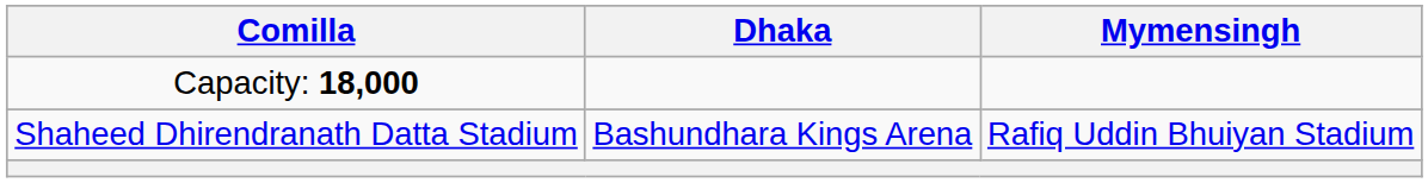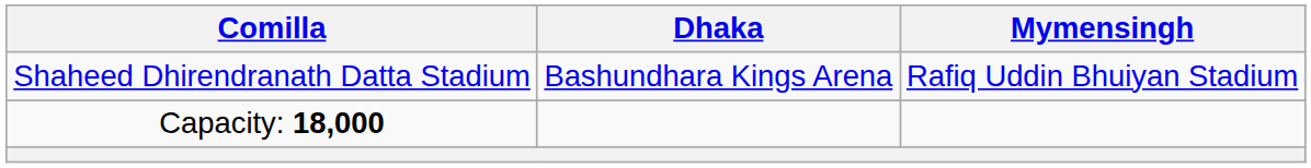rows swapped: Shaheed Dhirendranath Datta Stadium <-> Capacity: 18,000
